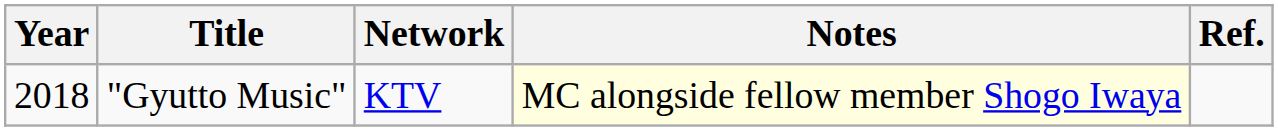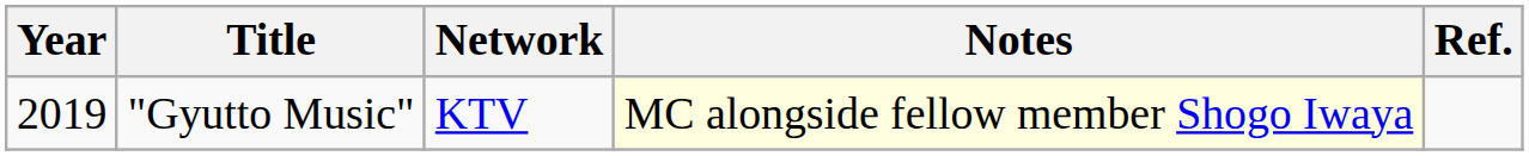"Gyutto Music" | Year: 2018 -> 2019
